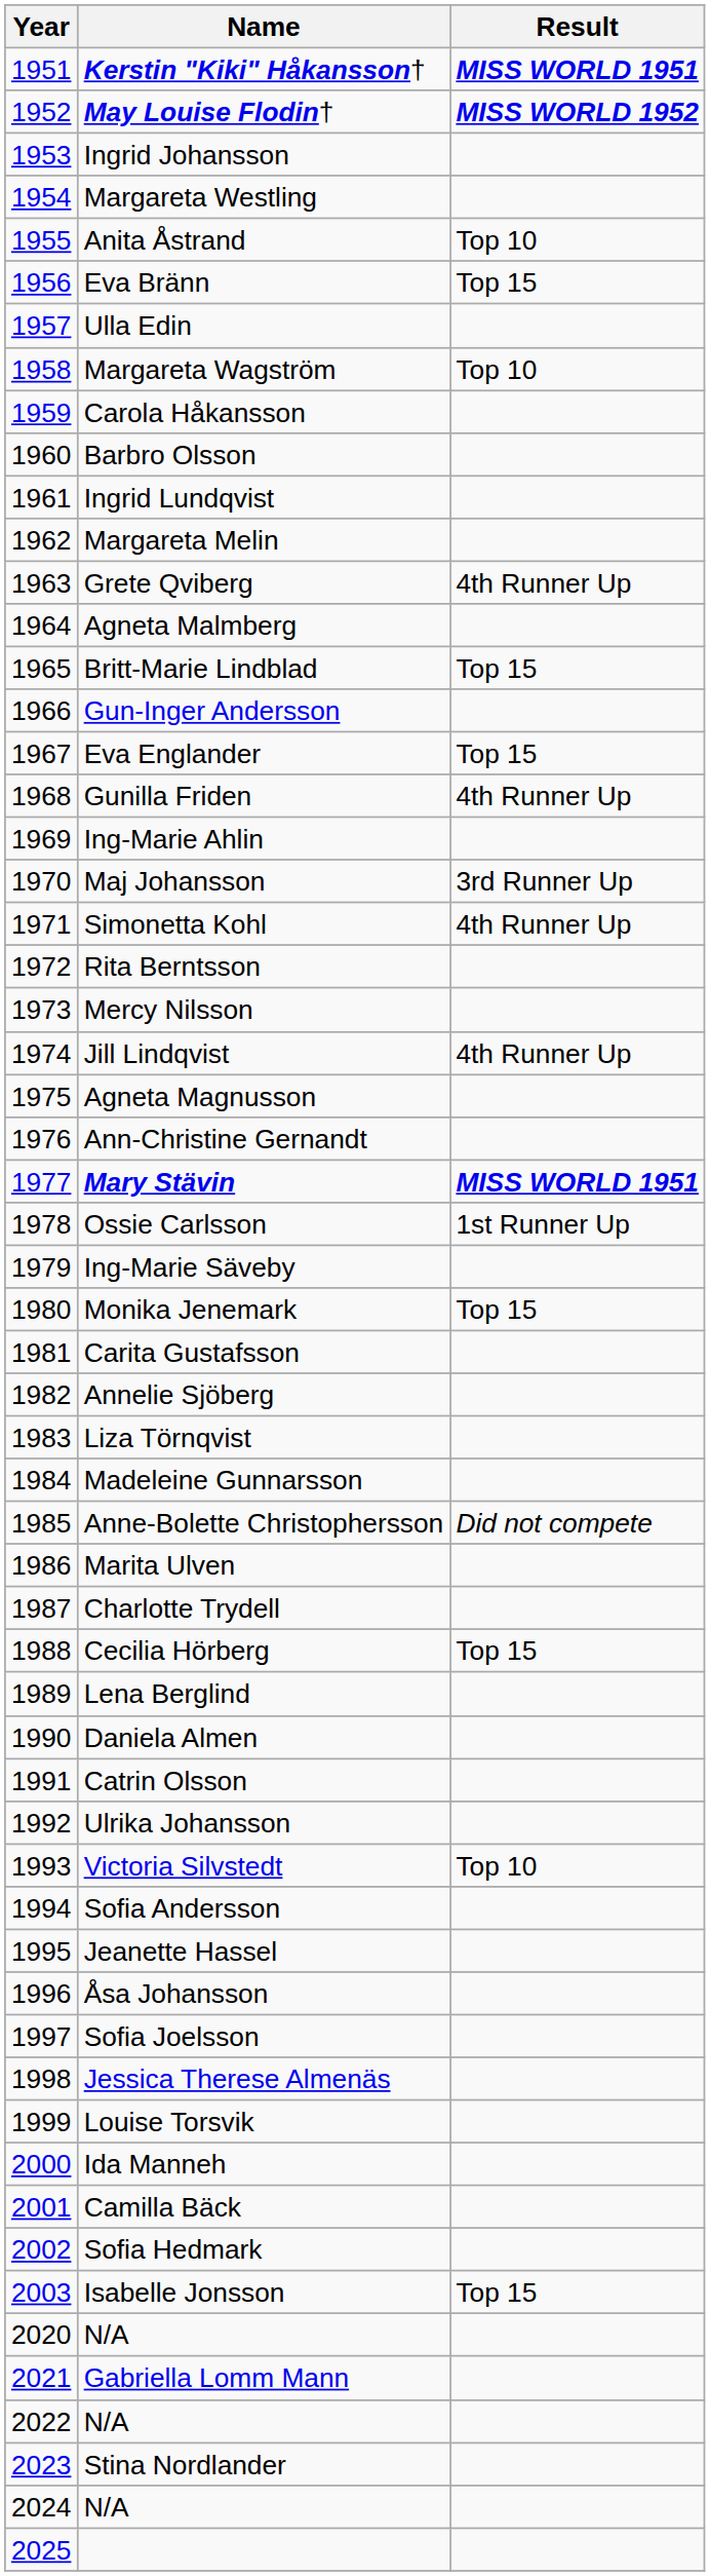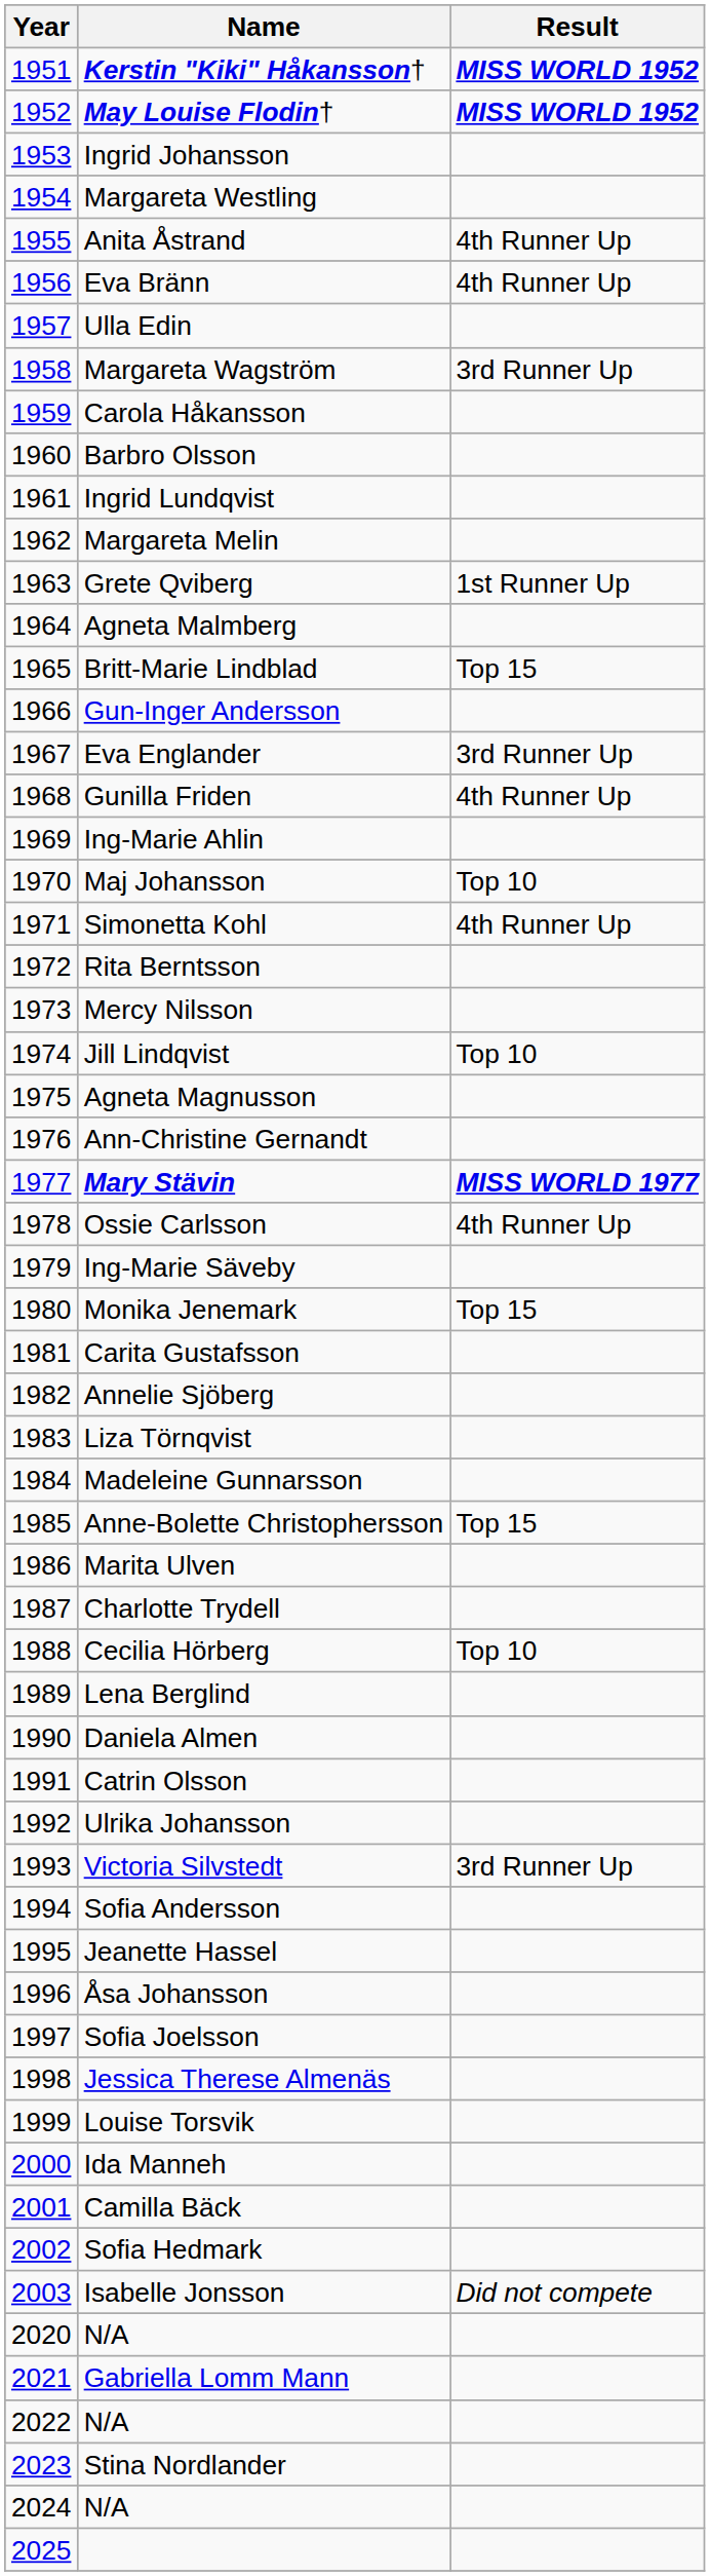Kerstin "Kiki" Håkansson† | Result: MISS WORLD 1951 -> MISS WORLD 1952
Anita Åstrand | Result: Top 10 -> 4th Runner Up
Eva Bränn | Result: Top 15 -> 4th Runner Up
Margareta Wagström | Result: Top 10 -> 3rd Runner Up
Grete Qviberg | Result: 4th Runner Up -> 1st Runner Up
Eva Englander | Result: Top 15 -> 3rd Runner Up
Maj Johansson | Result: 3rd Runner Up -> Top 10
Jill Lindqvist | Result: 4th Runner Up -> Top 10
Mary Stävin | Result: MISS WORLD 1951 -> MISS WORLD 1977
Ossie Carlsson | Result: 1st Runner Up -> 4th Runner Up
Anne-Bolette Christophersson | Result: Did not compete -> Top 15
Cecilia Hörberg | Result: Top 15 -> Top 10
Victoria Silvstedt | Result: Top 10 -> 3rd Runner Up
Isabelle Jonsson | Result: Top 15 -> Did not compete
